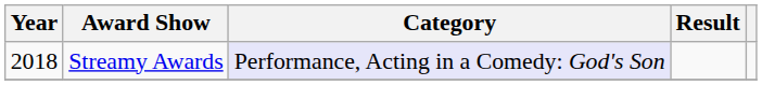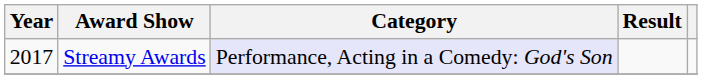Streamy Awards | Year: 2018 -> 2017
